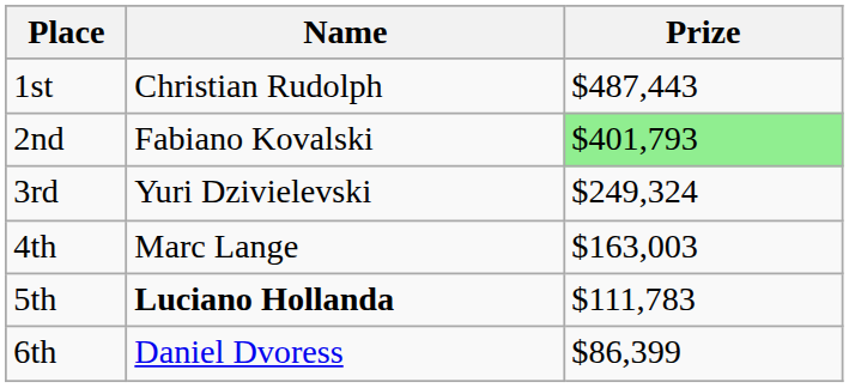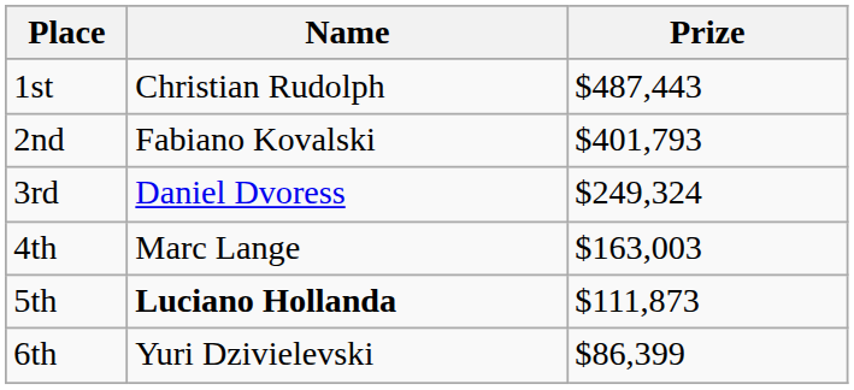2nd | Prize: lightgreen background -> no background
3rd | Name: Yuri Dzivielevski -> Daniel Dvoress
5th | Prize: $111,783 -> $111,873
6th | Name: Daniel Dvoress -> Yuri Dzivielevski
